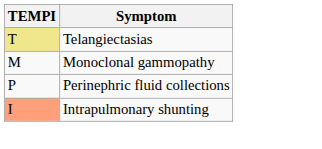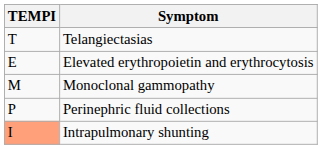Telangiectasias | TEMPI: khaki background -> no background
+ row: E | Elevated erythropoietin and erythrocytosis
